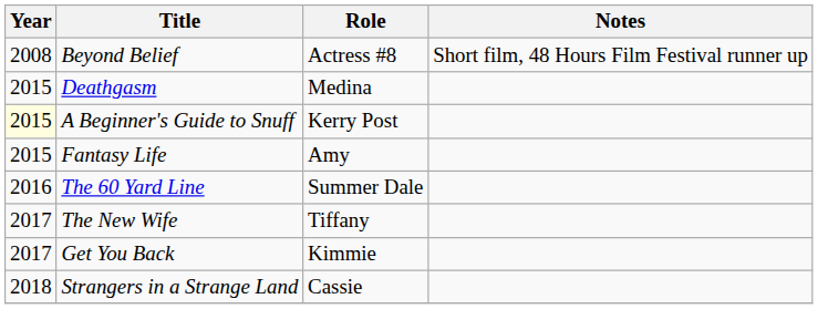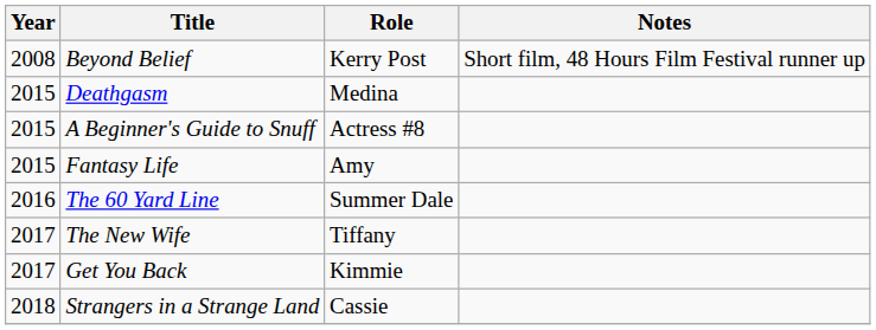Beyond Belief | Role: Actress #8 -> Kerry Post
A Beginner's Guide to Snuff | Year: lightyellow background -> no background
A Beginner's Guide to Snuff | Role: Kerry Post -> Actress #8
